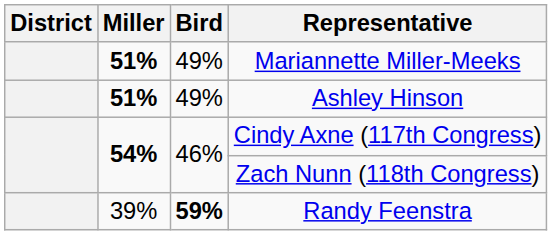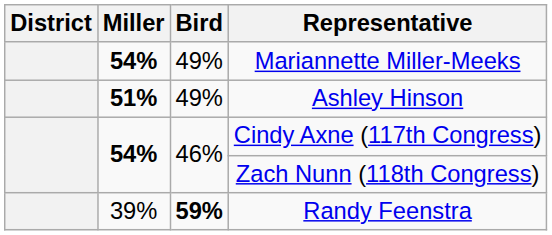Mariannette Miller-Meeks | Miller: 51% -> 54%
